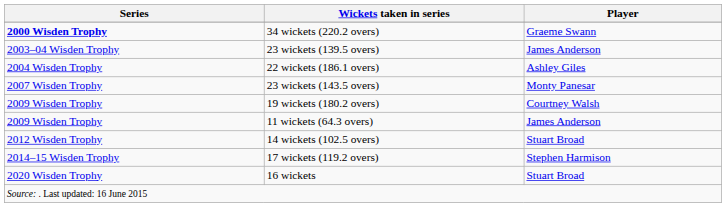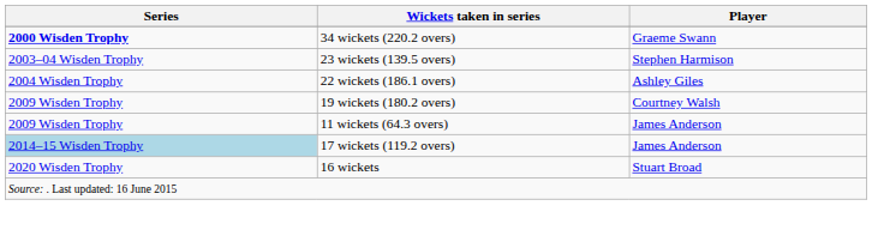23 wickets (139.5 overs) | Player: James Anderson -> Stephen Harmison
- row: 2007 Wisden Trophy | 23 wickets (143.5 overs) | Monty Panesar
- row: 2012 Wisden Trophy | 14 wickets (102.5 overs) | Stuart Broad
17 wickets (119.2 overs) | Series: no background -> lightblue background
17 wickets (119.2 overs) | Player: Stephen Harmison -> James Anderson
